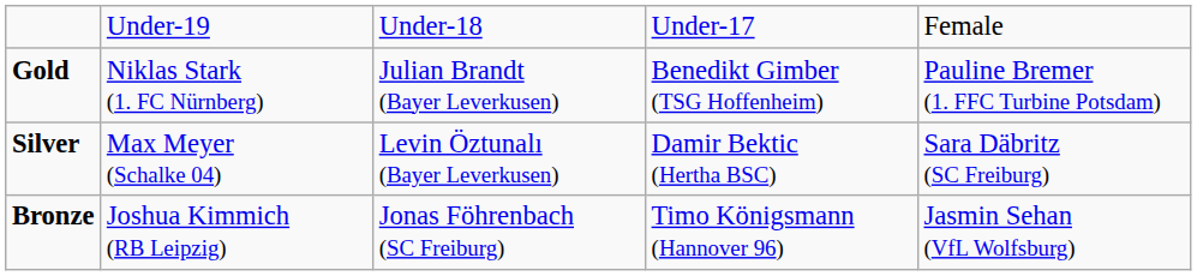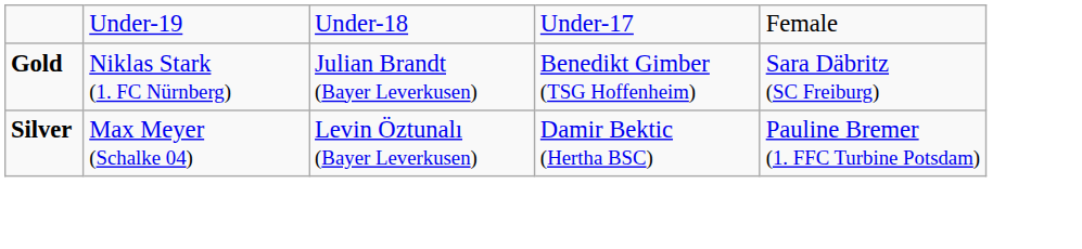Gold | column 5: Pauline Bremer (1. FFC Turbine Potsdam) -> Sara Däbritz (SC Freiburg)
Silver | column 5: Sara Däbritz (SC Freiburg) -> Pauline Bremer (1. FFC Turbine Potsdam)
- row: Bronze | Joshua Kimmich (RB Leipzig) | Jonas Föhrenbach (SC Freiburg) | Timo Königsmann (Hannover 96) | Jasmin Sehan (VfL Wolfsburg)
